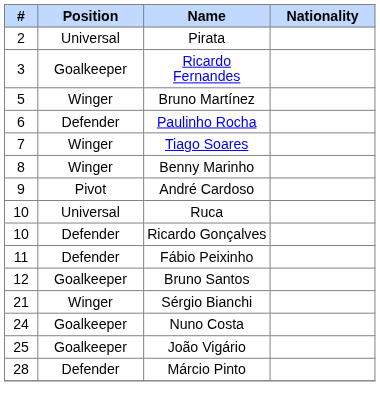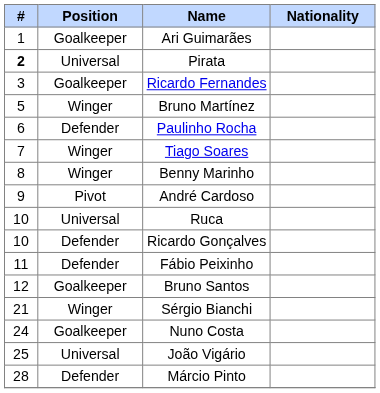+ row: 1 | Goalkeeper | Ari Guimarães
Pirata | #: normal -> bold
João Vigário | Position: Goalkeeper -> Universal
